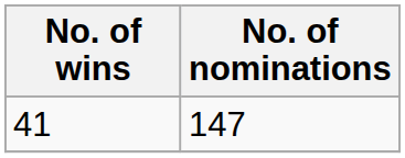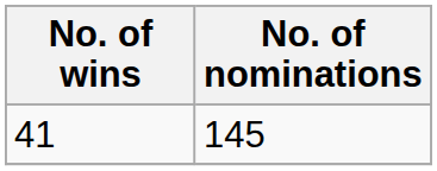41 | No. of nominations: 147 -> 145
